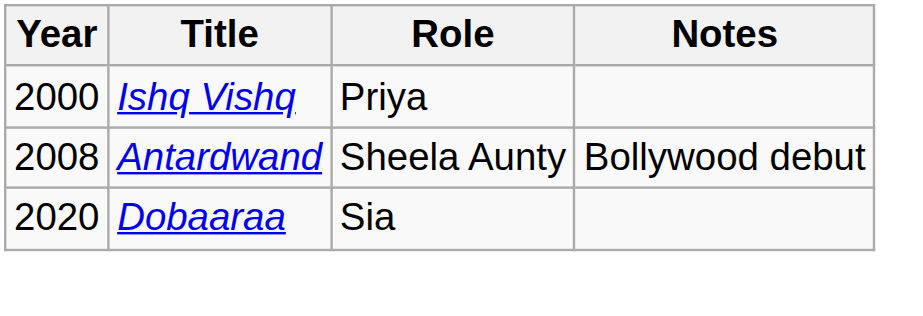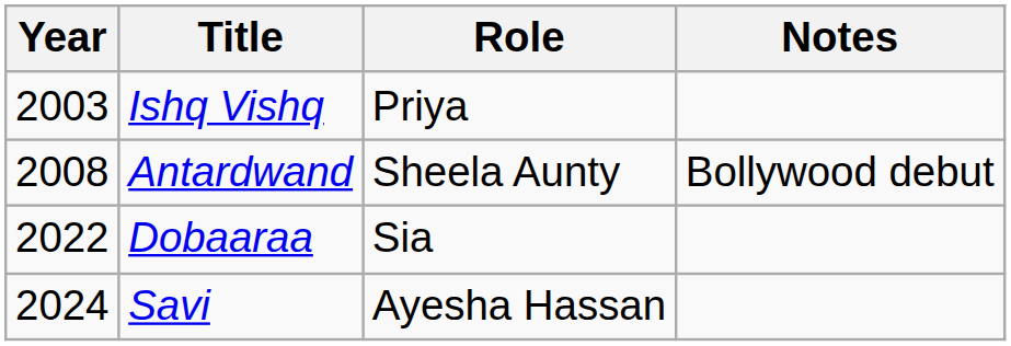Ishq Vishq | Year: 2000 -> 2003
Dobaaraa | Year: 2020 -> 2022
+ row: 2024 | Savi | Ayesha Hassan
